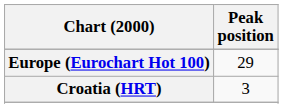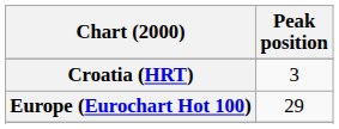rows swapped: Croatia (HRT) <-> Europe (Eurochart Hot 100)
